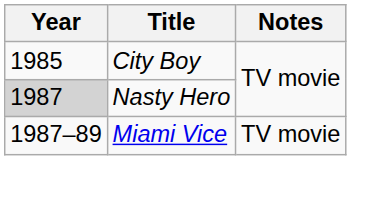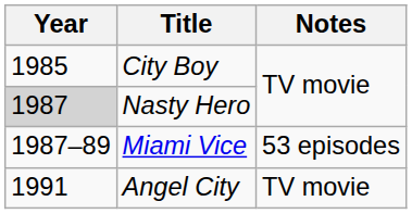Miami Vice | Notes: TV movie -> 53 episodes
+ row: 1991 | Angel City | TV movie
